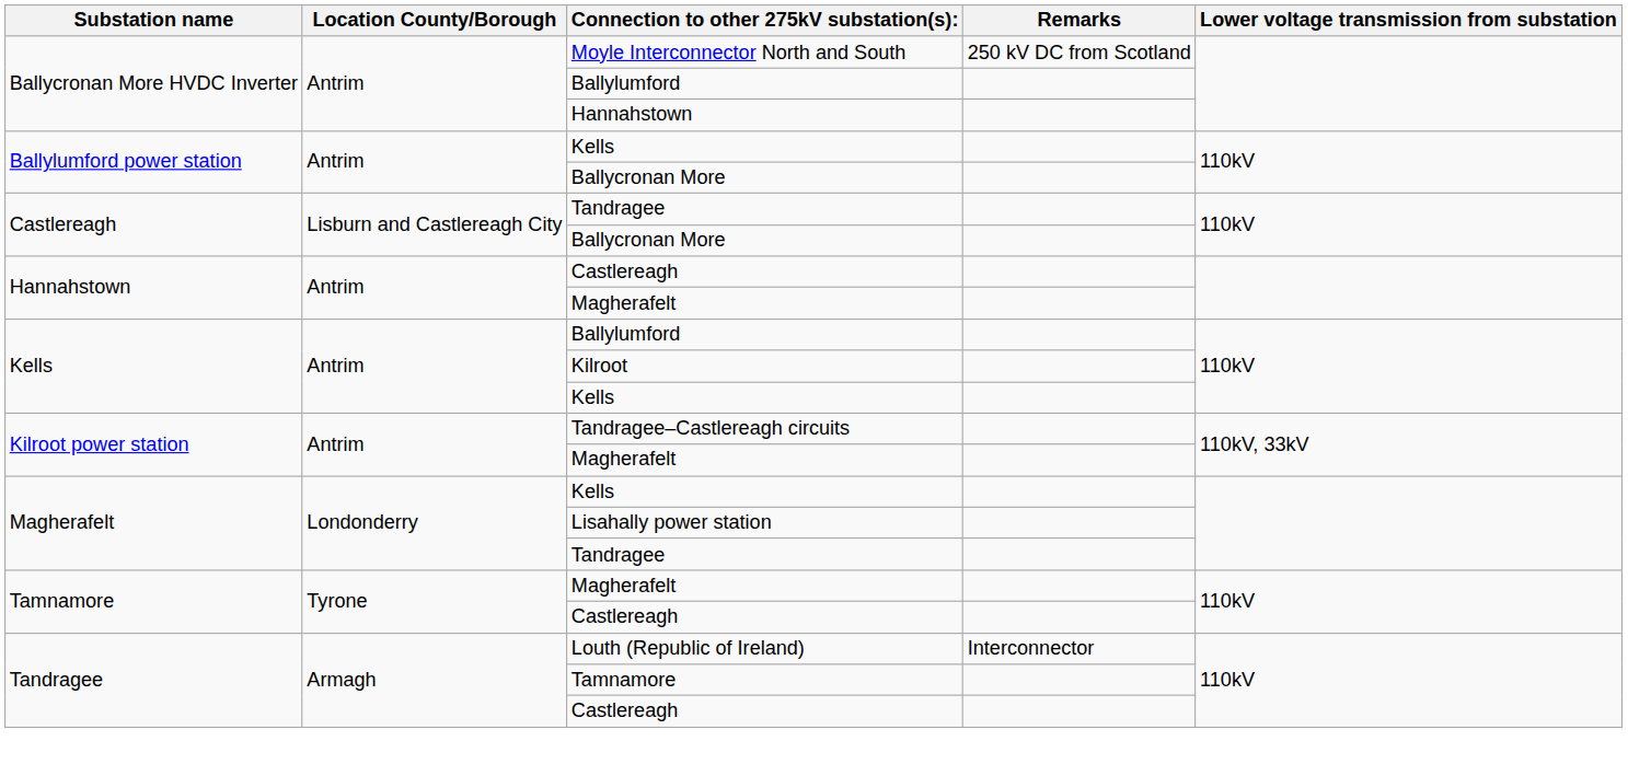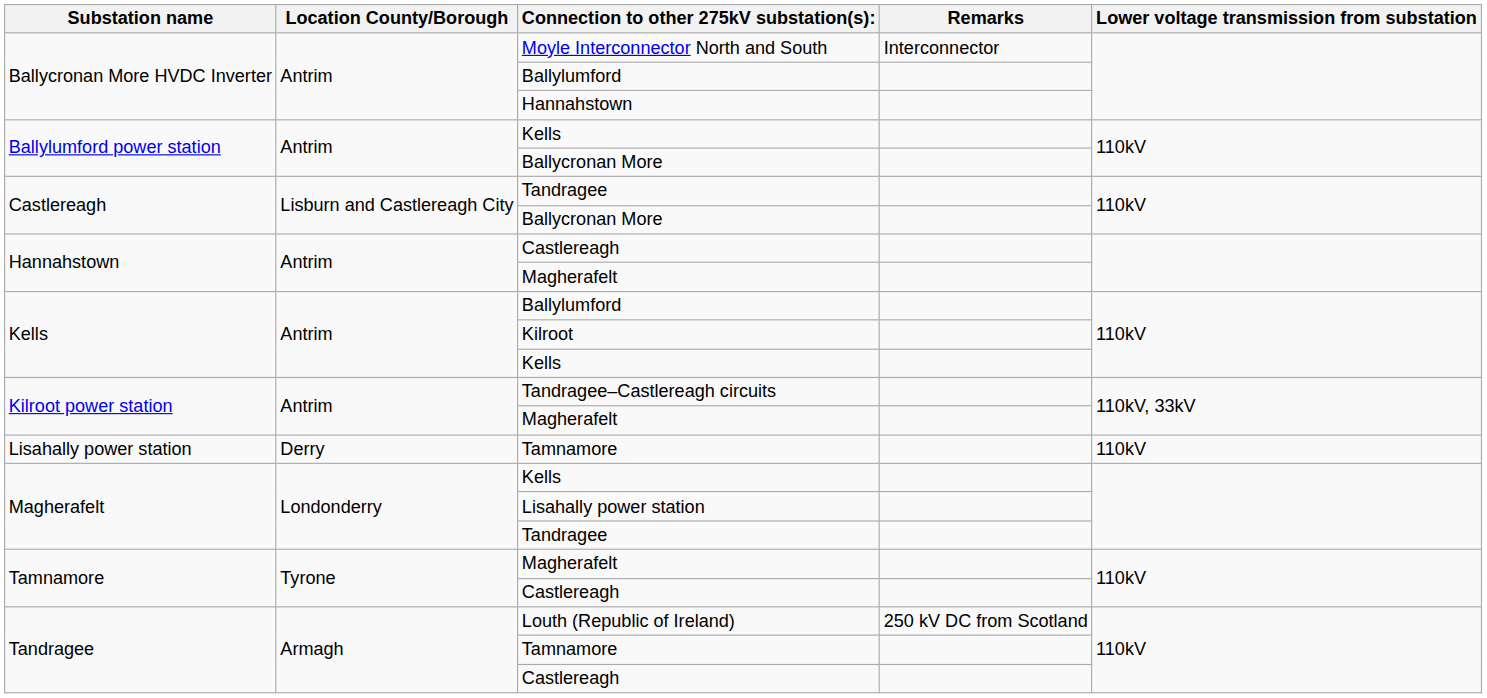Moyle Interconnector North and South | Remarks: 250 kV DC from Scotland -> Interconnector
+ row: Lisahally power station | Derry | Tamnamore | 110kV
Louth (Republic of Ireland) | Remarks: Interconnector -> 250 kV DC from Scotland
